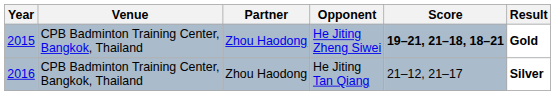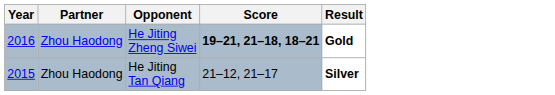- column: Venue | CPB Badminton Training Center, Bangkok, Thailand | CPB Badminton Training Center, Bangkok, Thailand
He Jiting Zheng Siwei | Year: 2015 -> 2016
He Jiting Tan Qiang | Year: 2016 -> 2015
